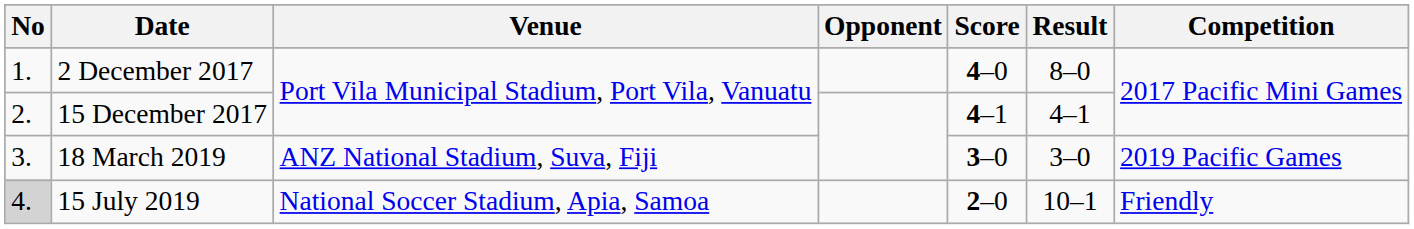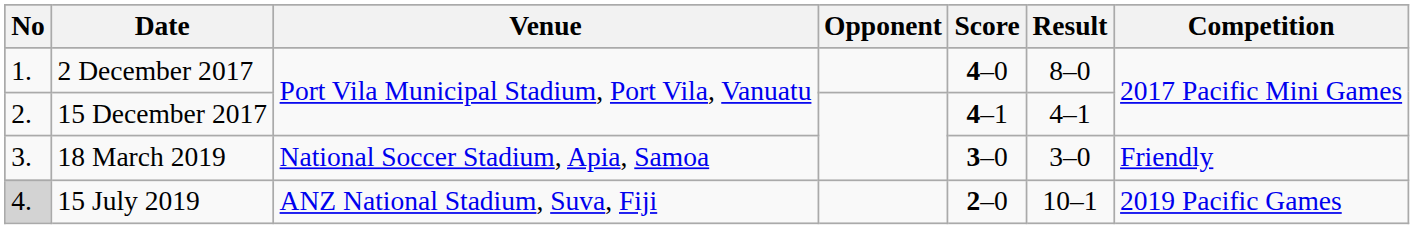18 March 2019 | Venue: ANZ National Stadium, Suva, Fiji -> National Soccer Stadium, Apia, Samoa
18 March 2019 | Competition: 2019 Pacific Games -> Friendly
15 July 2019 | Venue: National Soccer Stadium, Apia, Samoa -> ANZ National Stadium, Suva, Fiji
15 July 2019 | Competition: Friendly -> 2019 Pacific Games
